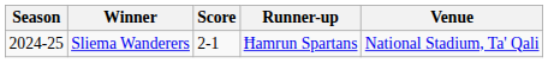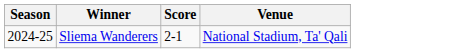- column: Runner-up | Ħamrun Spartans
